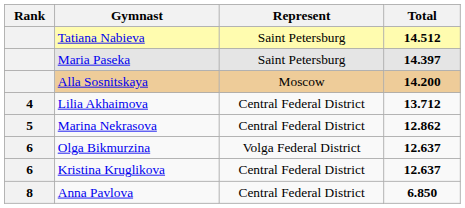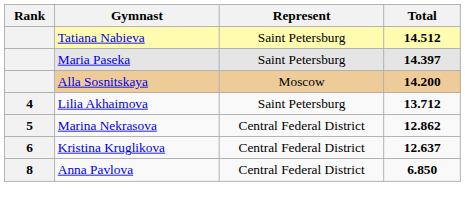Lilia Akhaimova | Represent: Central Federal District -> Saint Petersburg
- row: 6 | Olga Bikmurzina | Volga Federal District | 12.637
